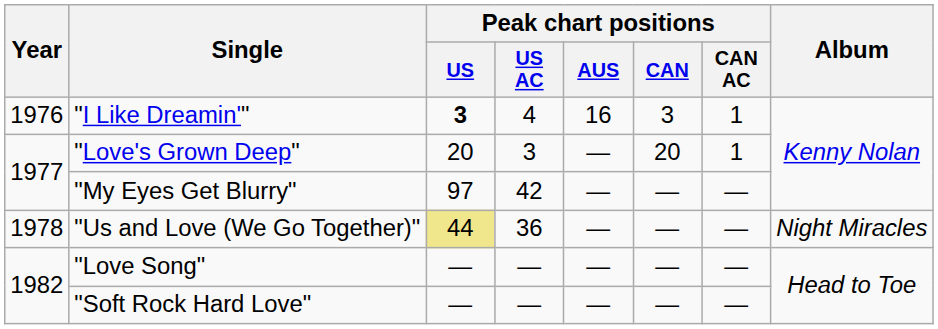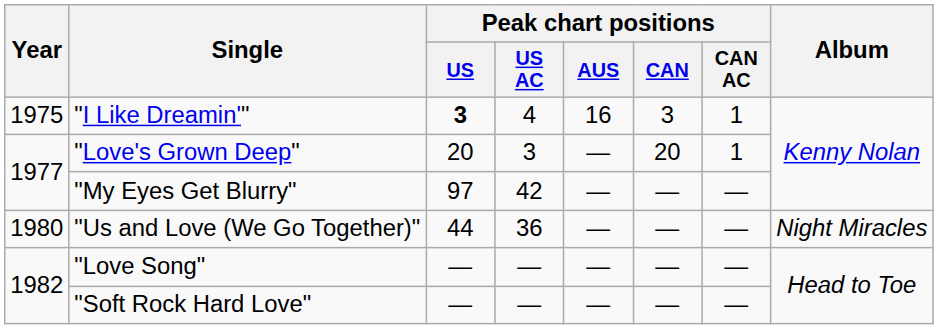"I Like Dreamin'" | Year: 1976 -> 1975
"Us and Love (We Go Together)" | Year: 1978 -> 1980
"Us and Love (We Go Together)" | Peak chart positions / US: khaki background -> no background
